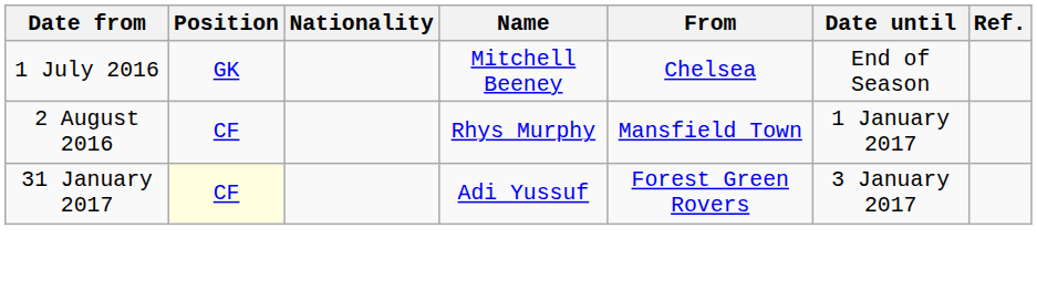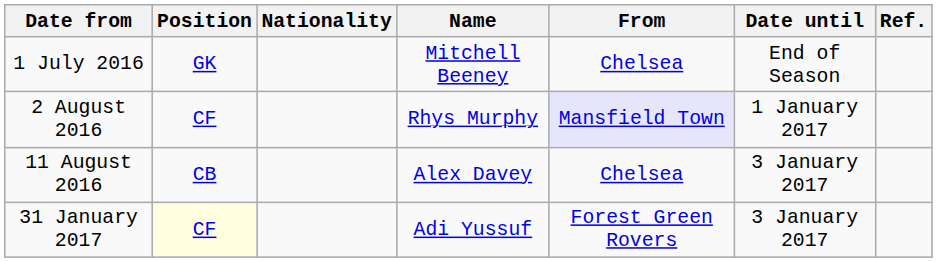2 August 2016 | From: no background -> lavender background
+ row: 11 August 2016 | CB | Alex Davey | Chelsea | 3 January 2017
